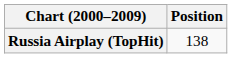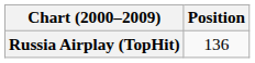Russia Airplay (TopHit) | Position: 138 -> 136
